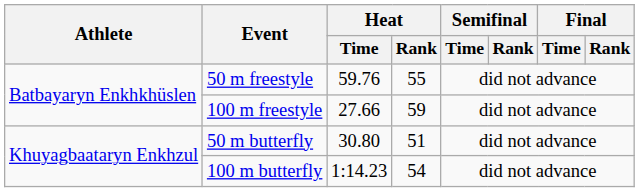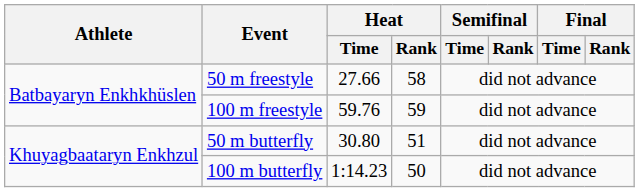50 m freestyle | Heat / Time: 59.76 -> 27.66
50 m freestyle | Heat / Rank: 55 -> 58
100 m freestyle | Heat / Time: 27.66 -> 59.76
100 m butterfly | Heat / Rank: 54 -> 50
